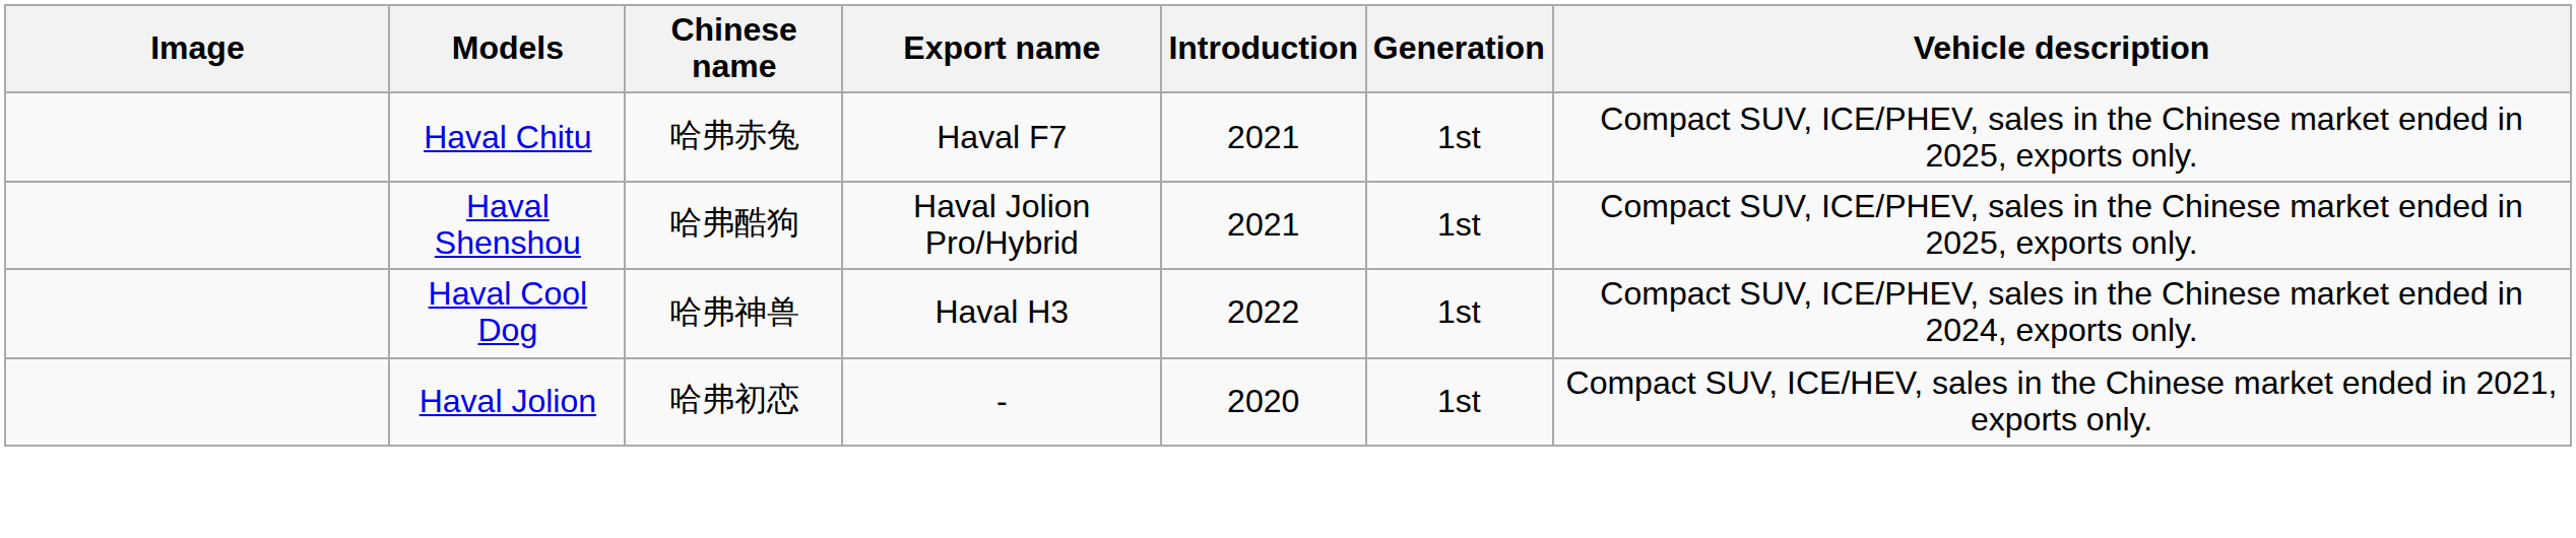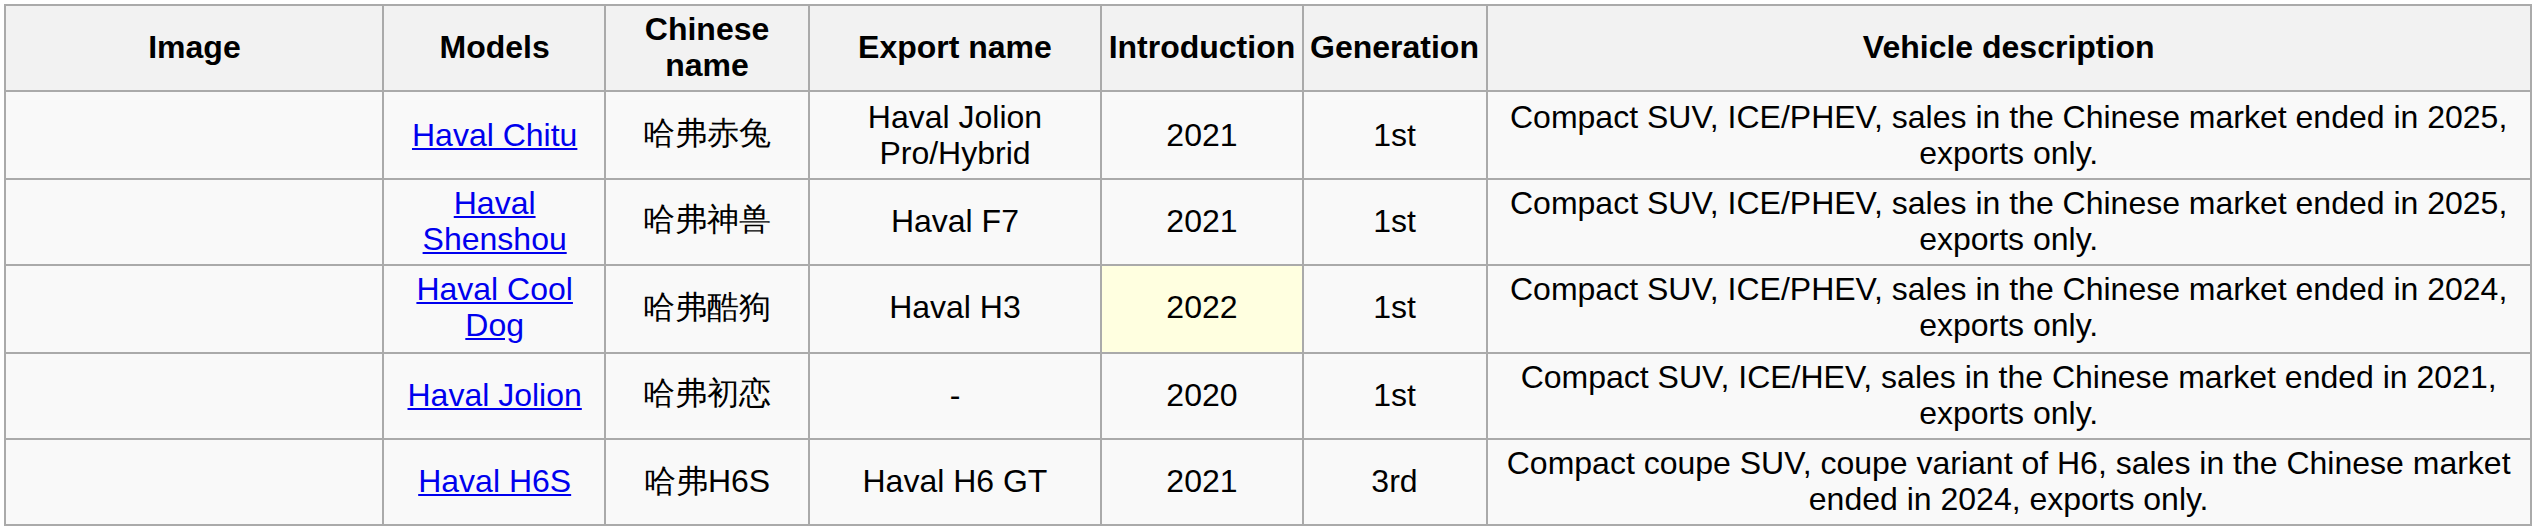Haval Chitu | Export name: Haval F7 -> Haval Jolion Pro/Hybrid
Haval Shenshou | Chinese name: 哈弗酷狗 -> 哈弗神兽
Haval Shenshou | Export name: Haval Jolion Pro/Hybrid -> Haval F7
Haval Cool Dog | Chinese name: 哈弗神兽 -> 哈弗酷狗
Haval Cool Dog | Introduction: no background -> lightyellow background
+ row: Haval H6S | 哈弗H6S | Haval H6 GT | 2021 | 3rd | Compact coupe SUV, coupe variant of H6, sales in the Chinese market ended in 2024, exports only.
